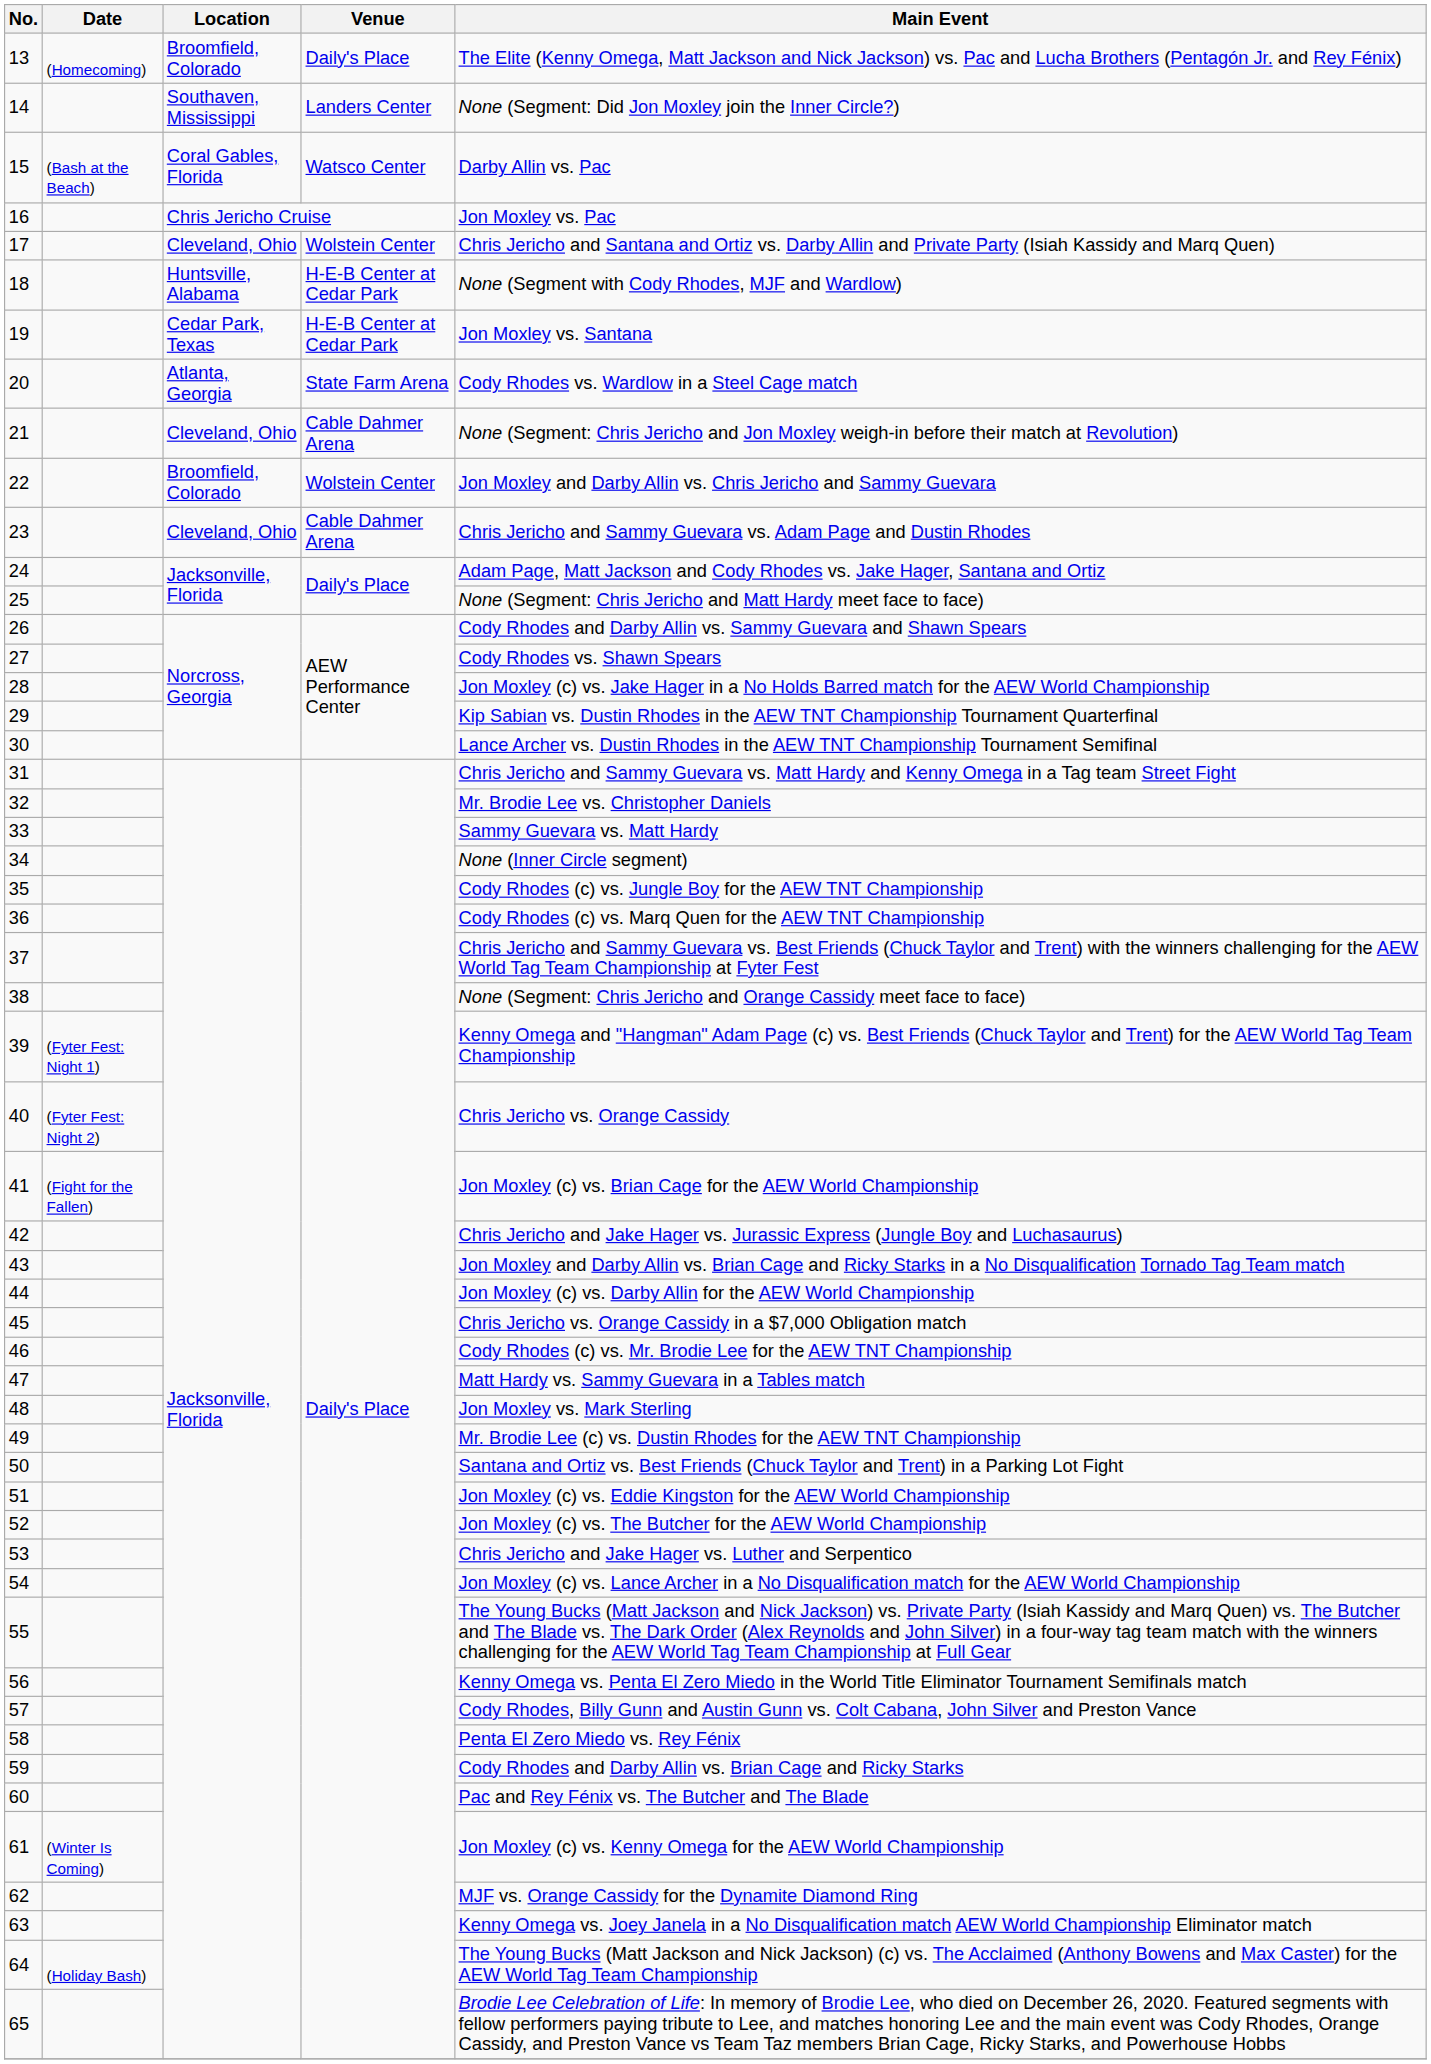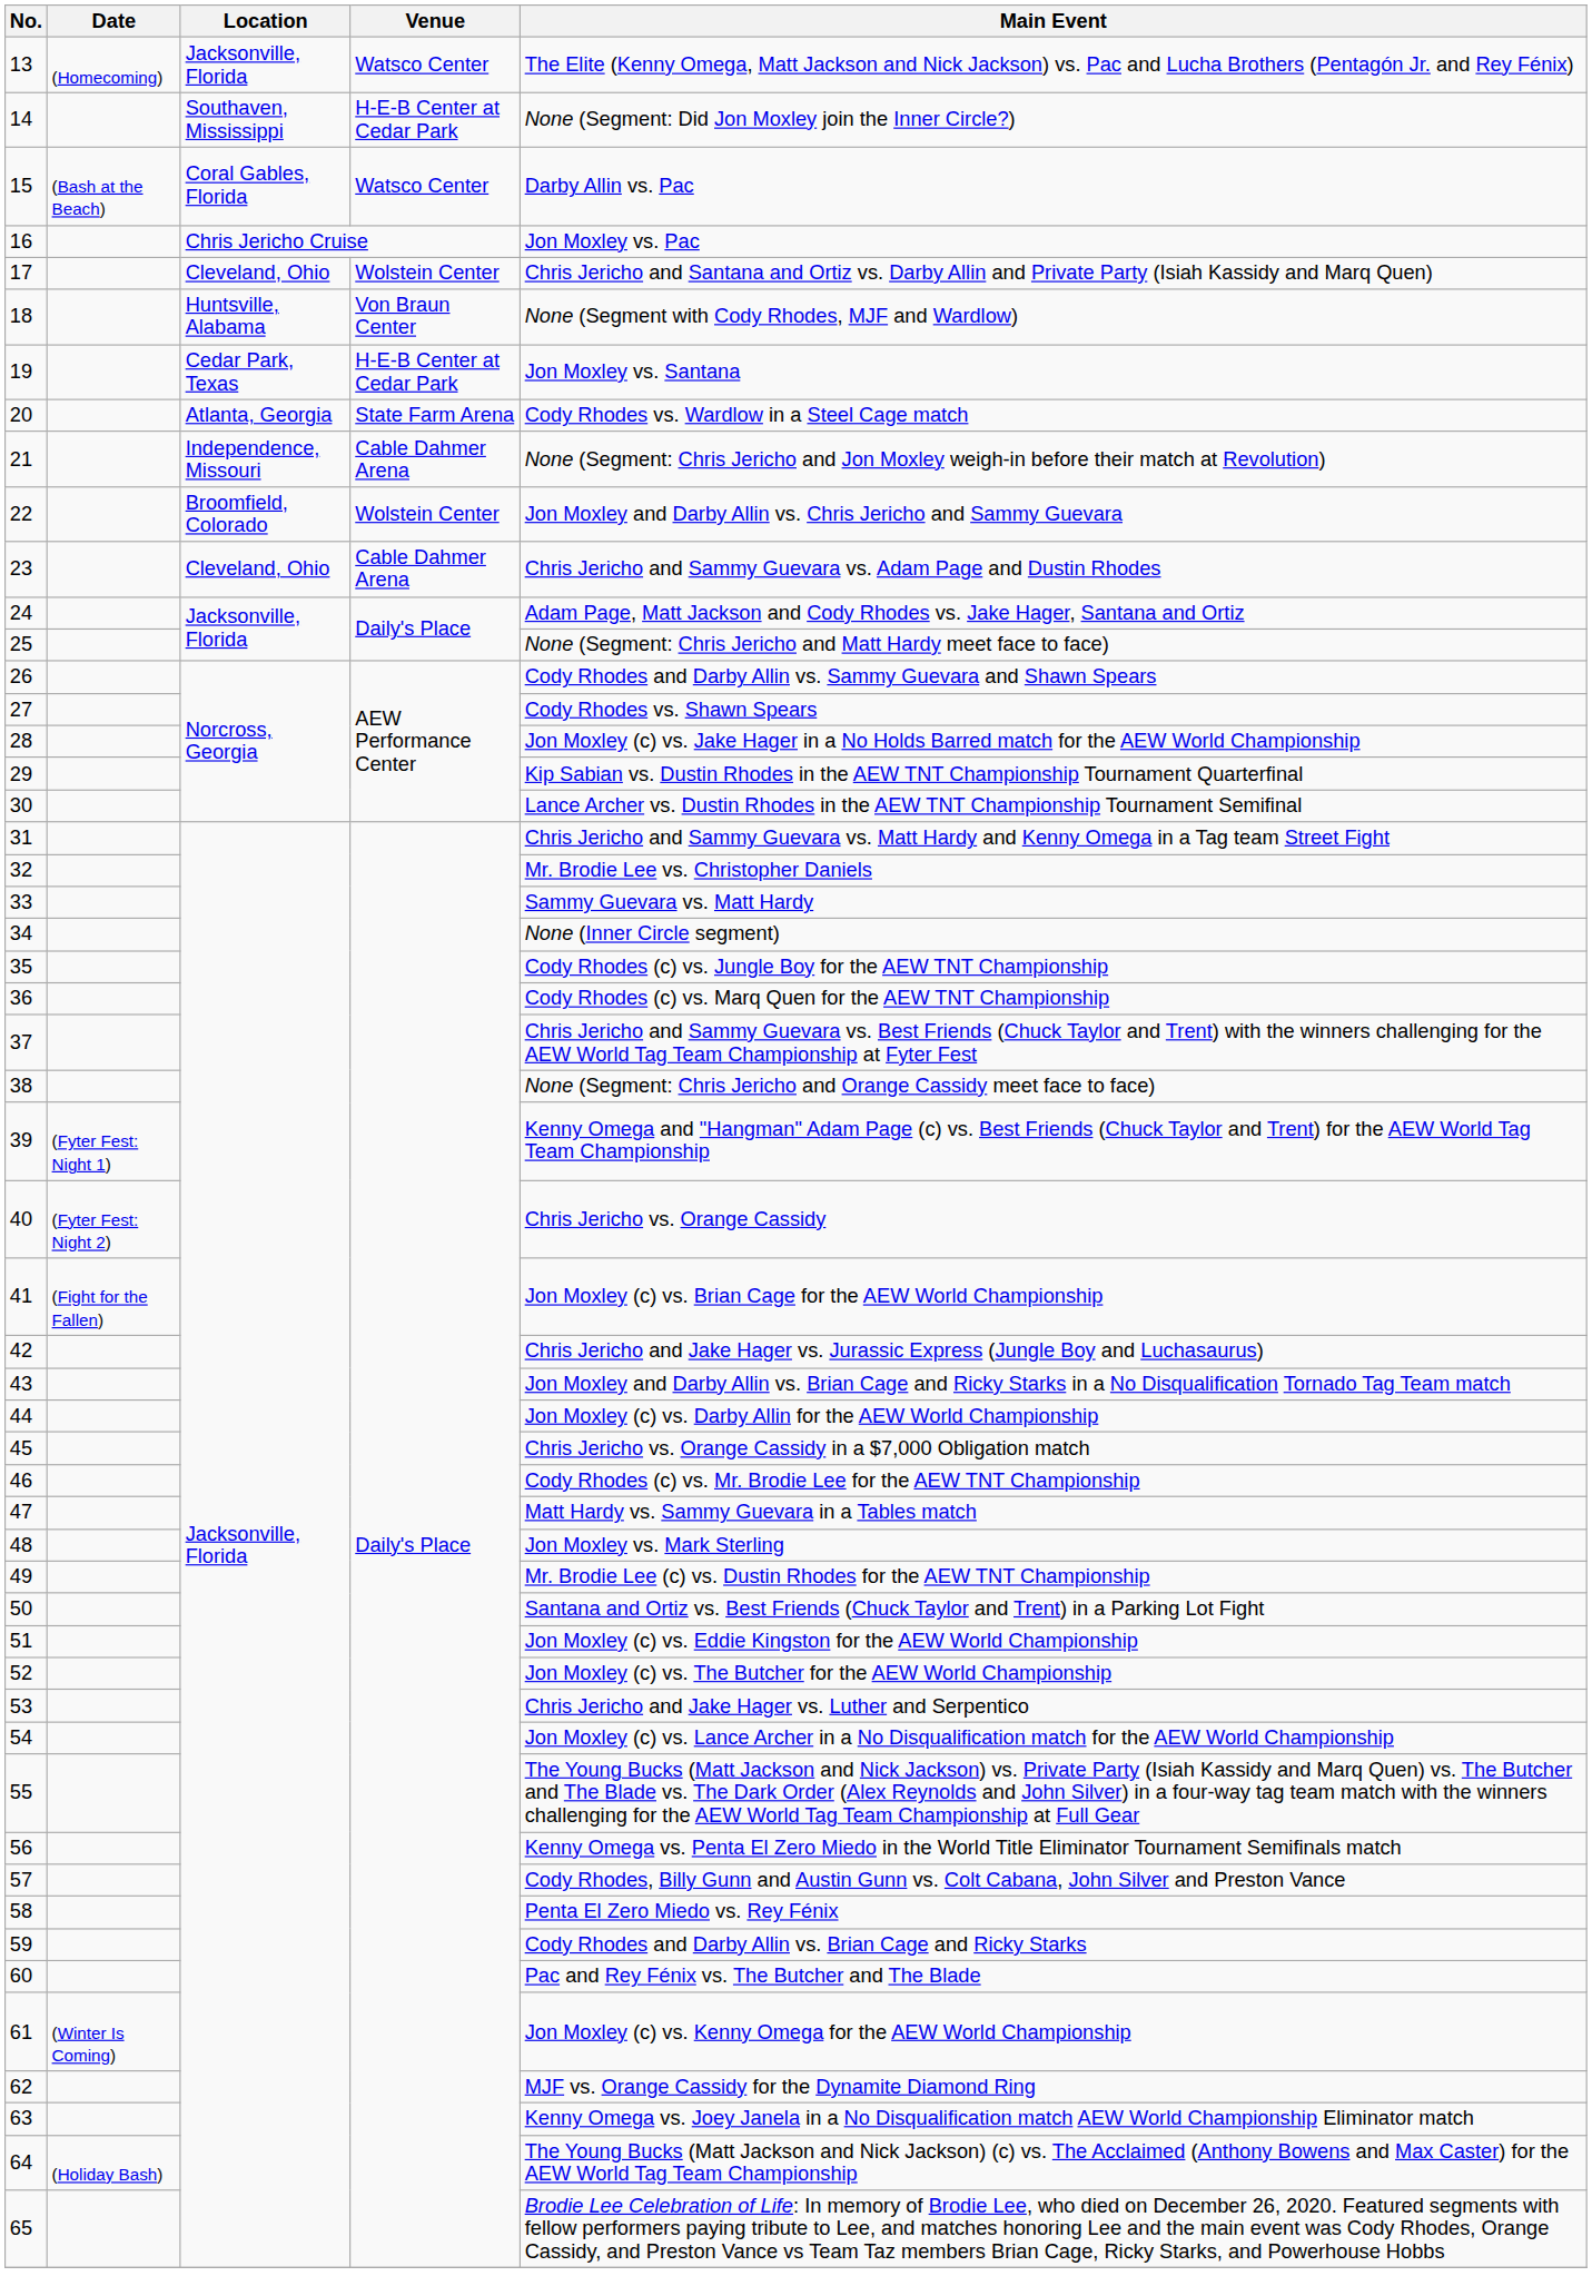13 | Location: Broomfield, Colorado -> Jacksonville, Florida
13 | Venue: Daily's Place -> Watsco Center
14 | Venue: Landers Center -> H-E-B Center at Cedar Park
18 | Venue: H-E-B Center at Cedar Park -> Von Braun Center
21 | Location: Cleveland, Ohio -> Independence, Missouri
